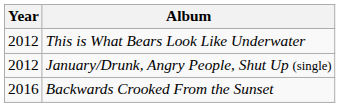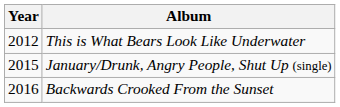January/Drunk, Angry People, Shut Up (single) | Year: 2012 -> 2015
